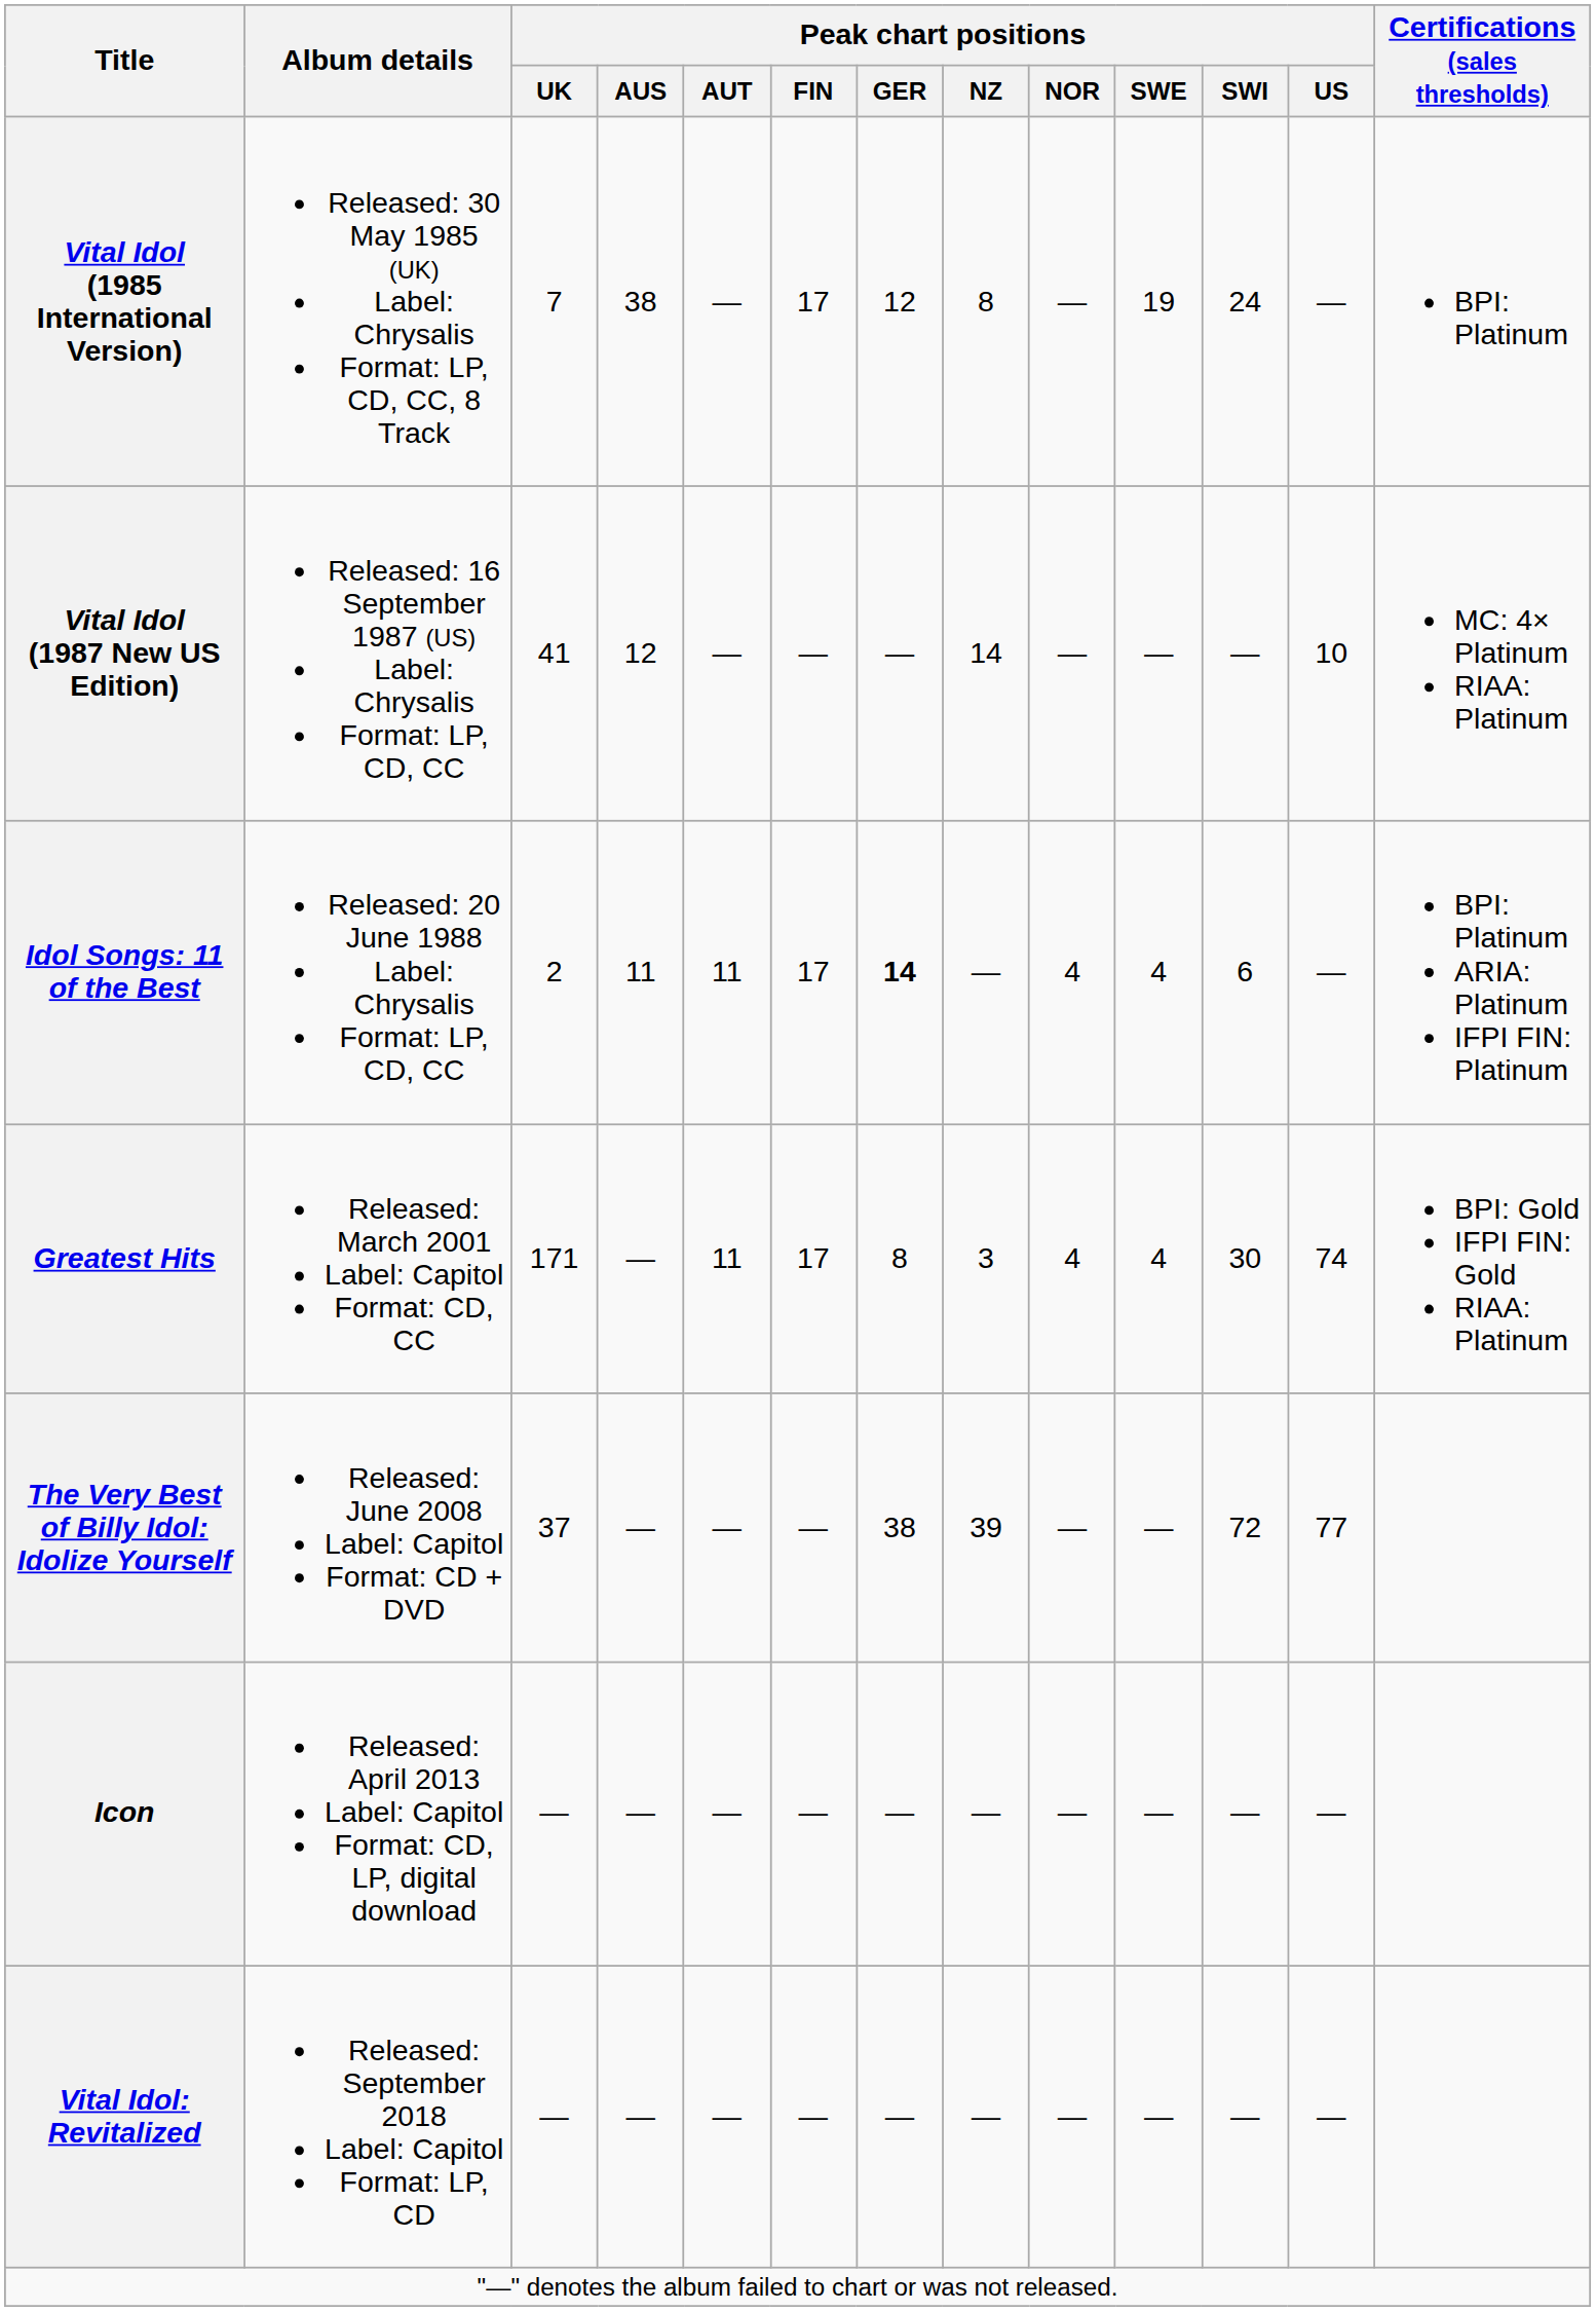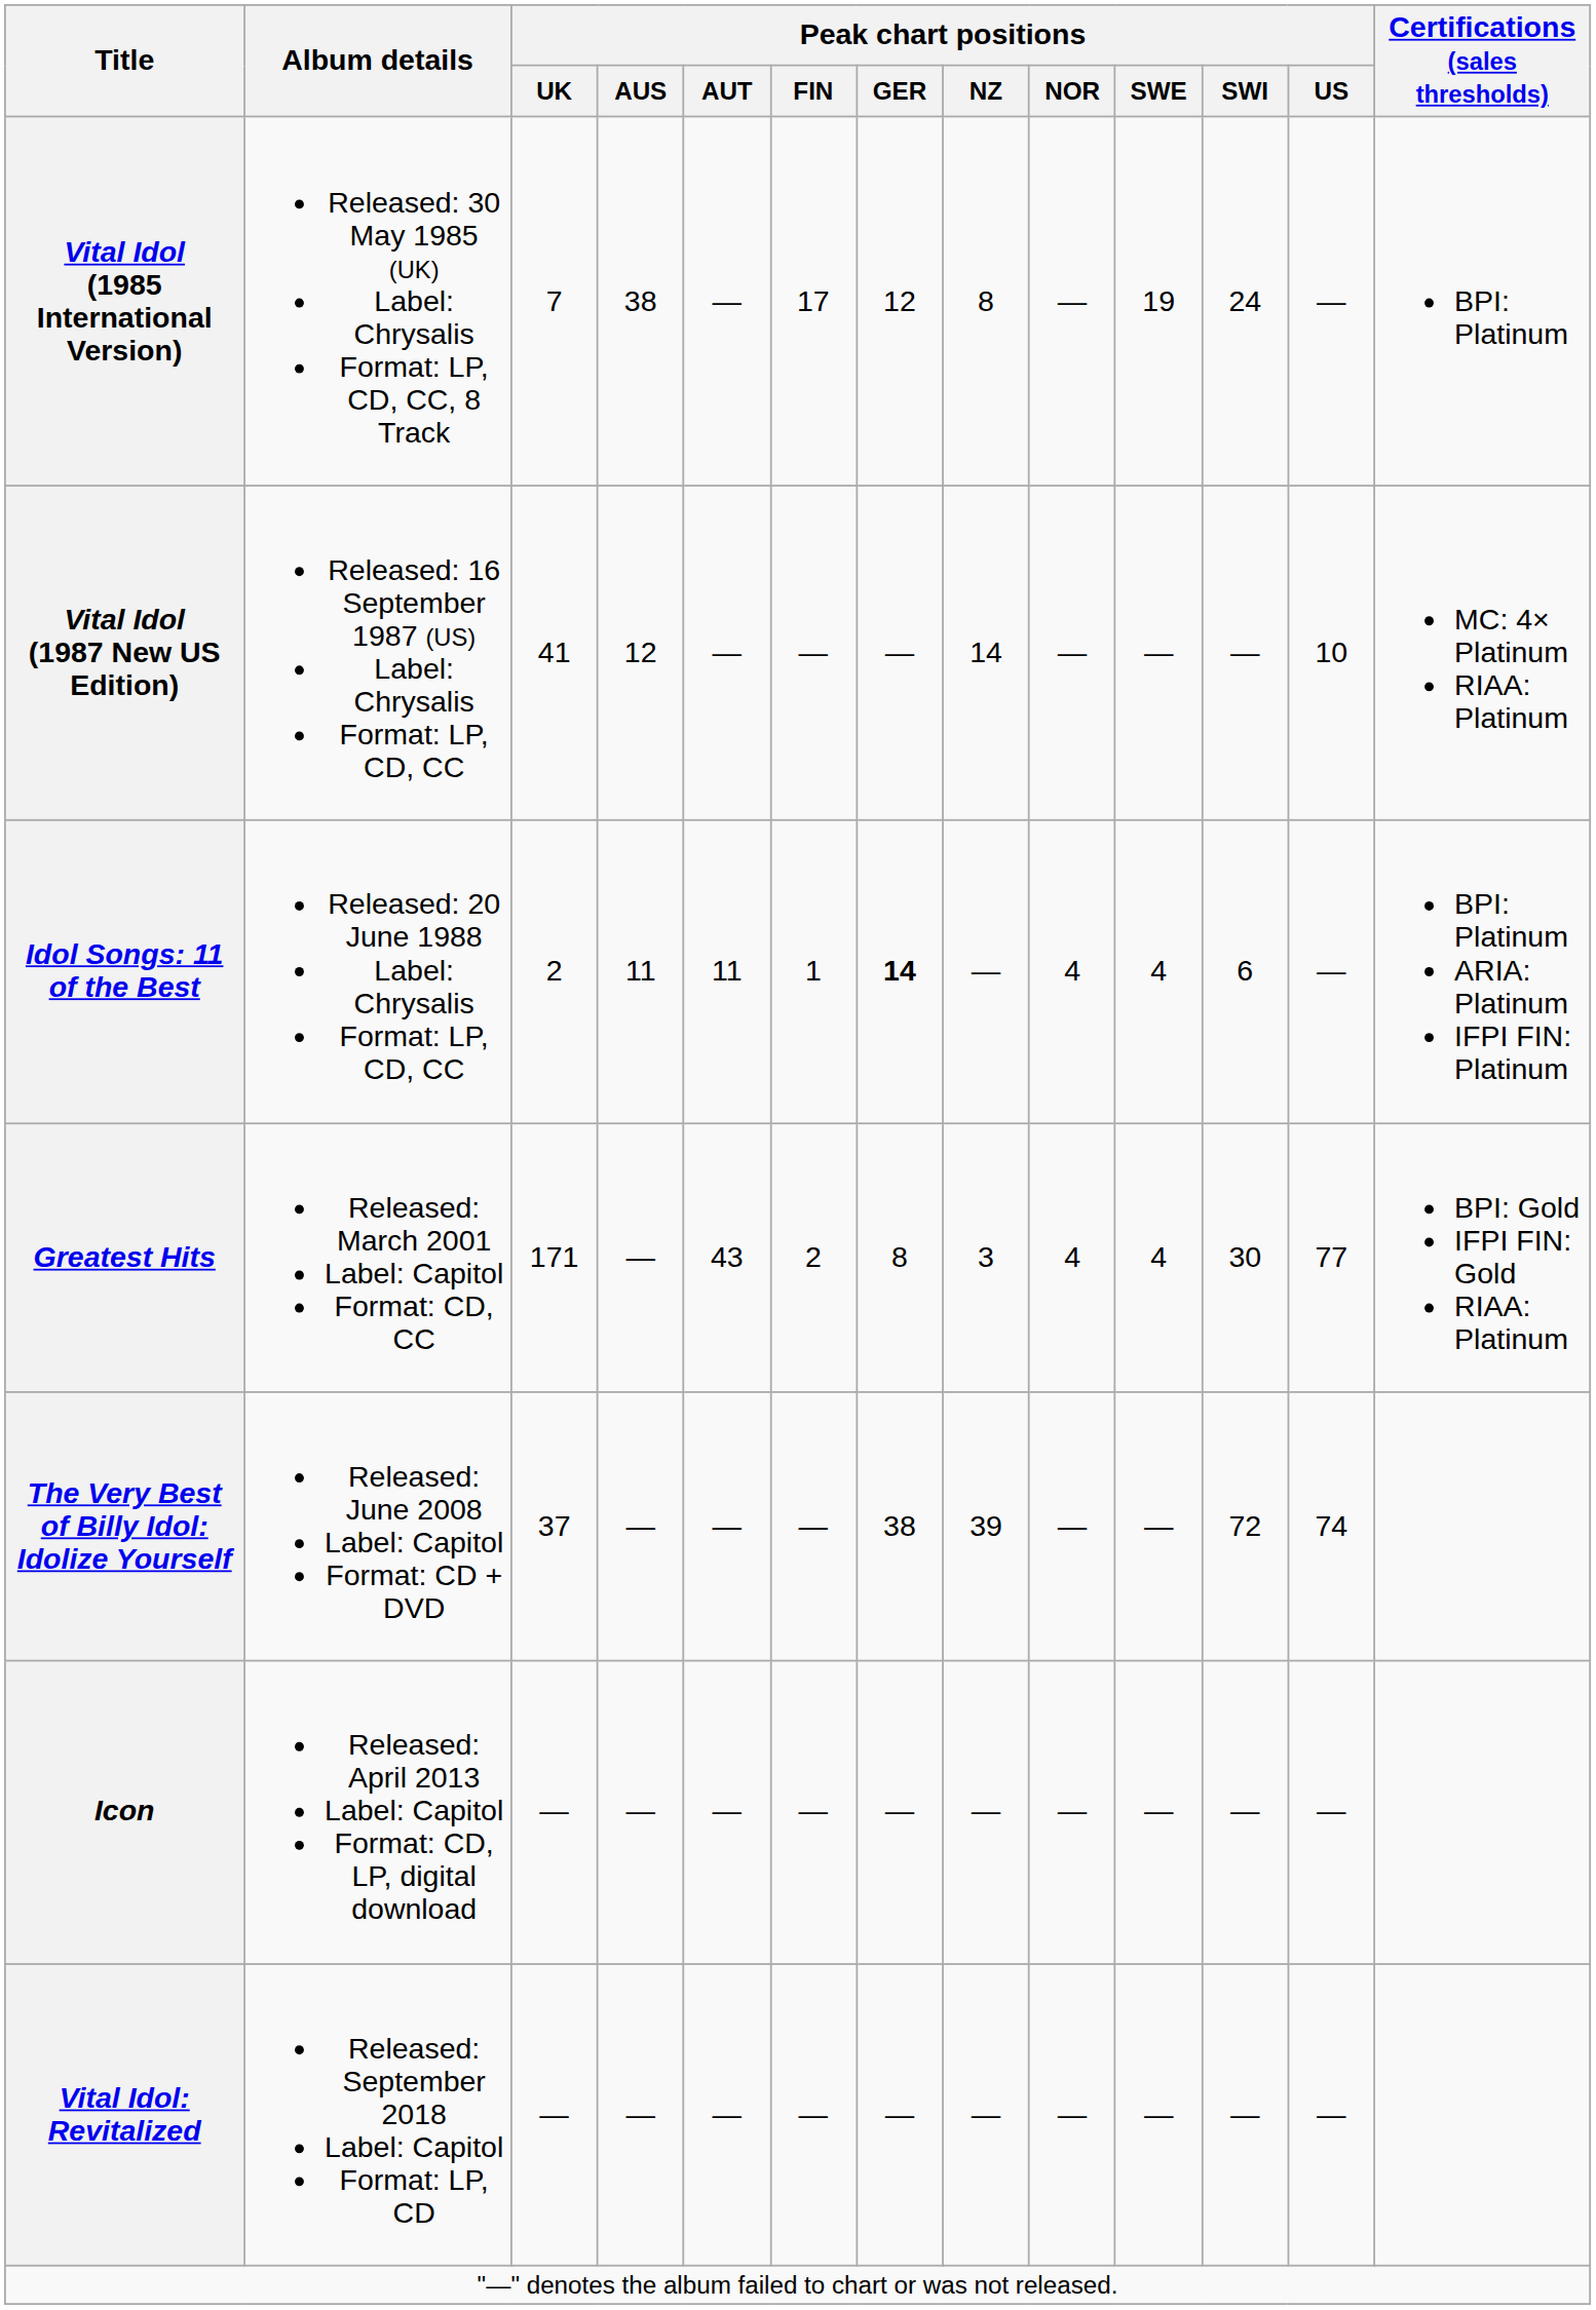Idol Songs: 11 of the Best | Peak chart positions / FIN: 17 -> 1
Greatest Hits | Peak chart positions / AUT: 11 -> 43
Greatest Hits | Peak chart positions / FIN: 17 -> 2
Greatest Hits | Peak chart positions / US: 74 -> 77
The Very Best of Billy Idol: Idolize Yourself | Peak chart positions / US: 77 -> 74
